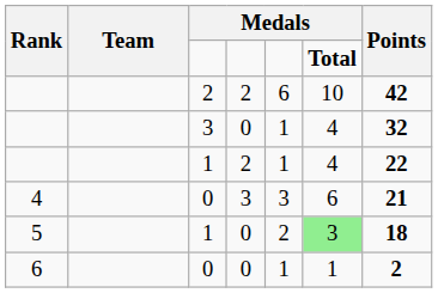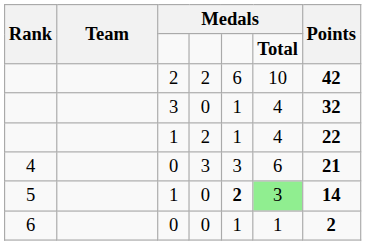5 | column 5: normal -> bold
5 | Points: 18 -> 14
